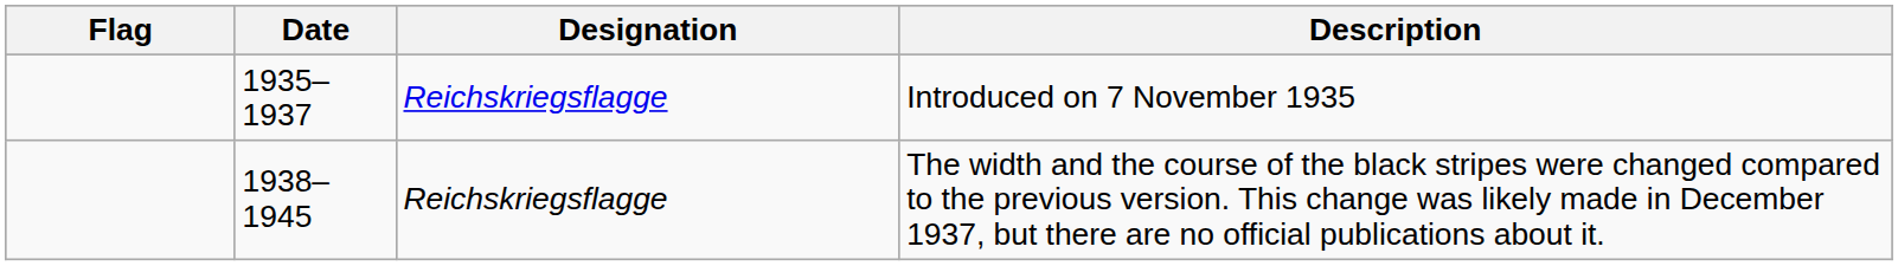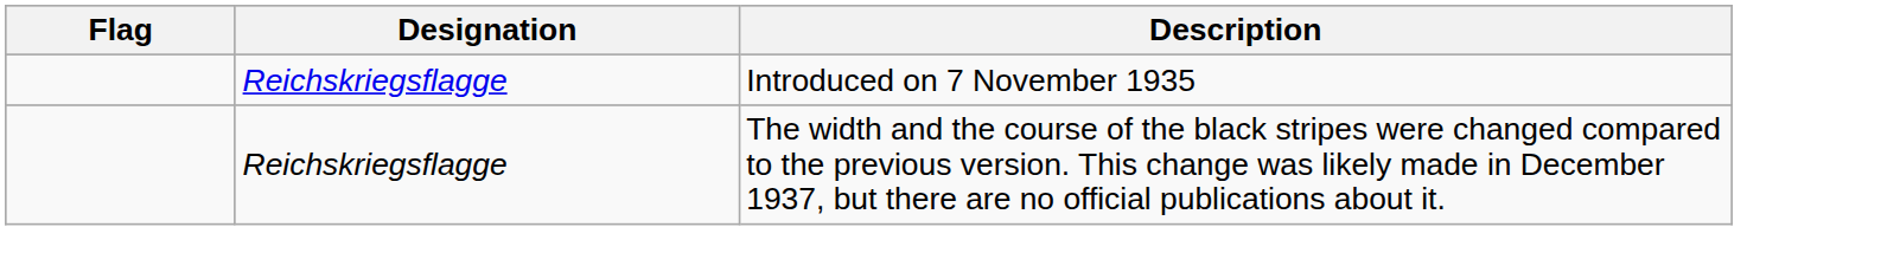- column: Date | 1935–1937 | 1938–1945
